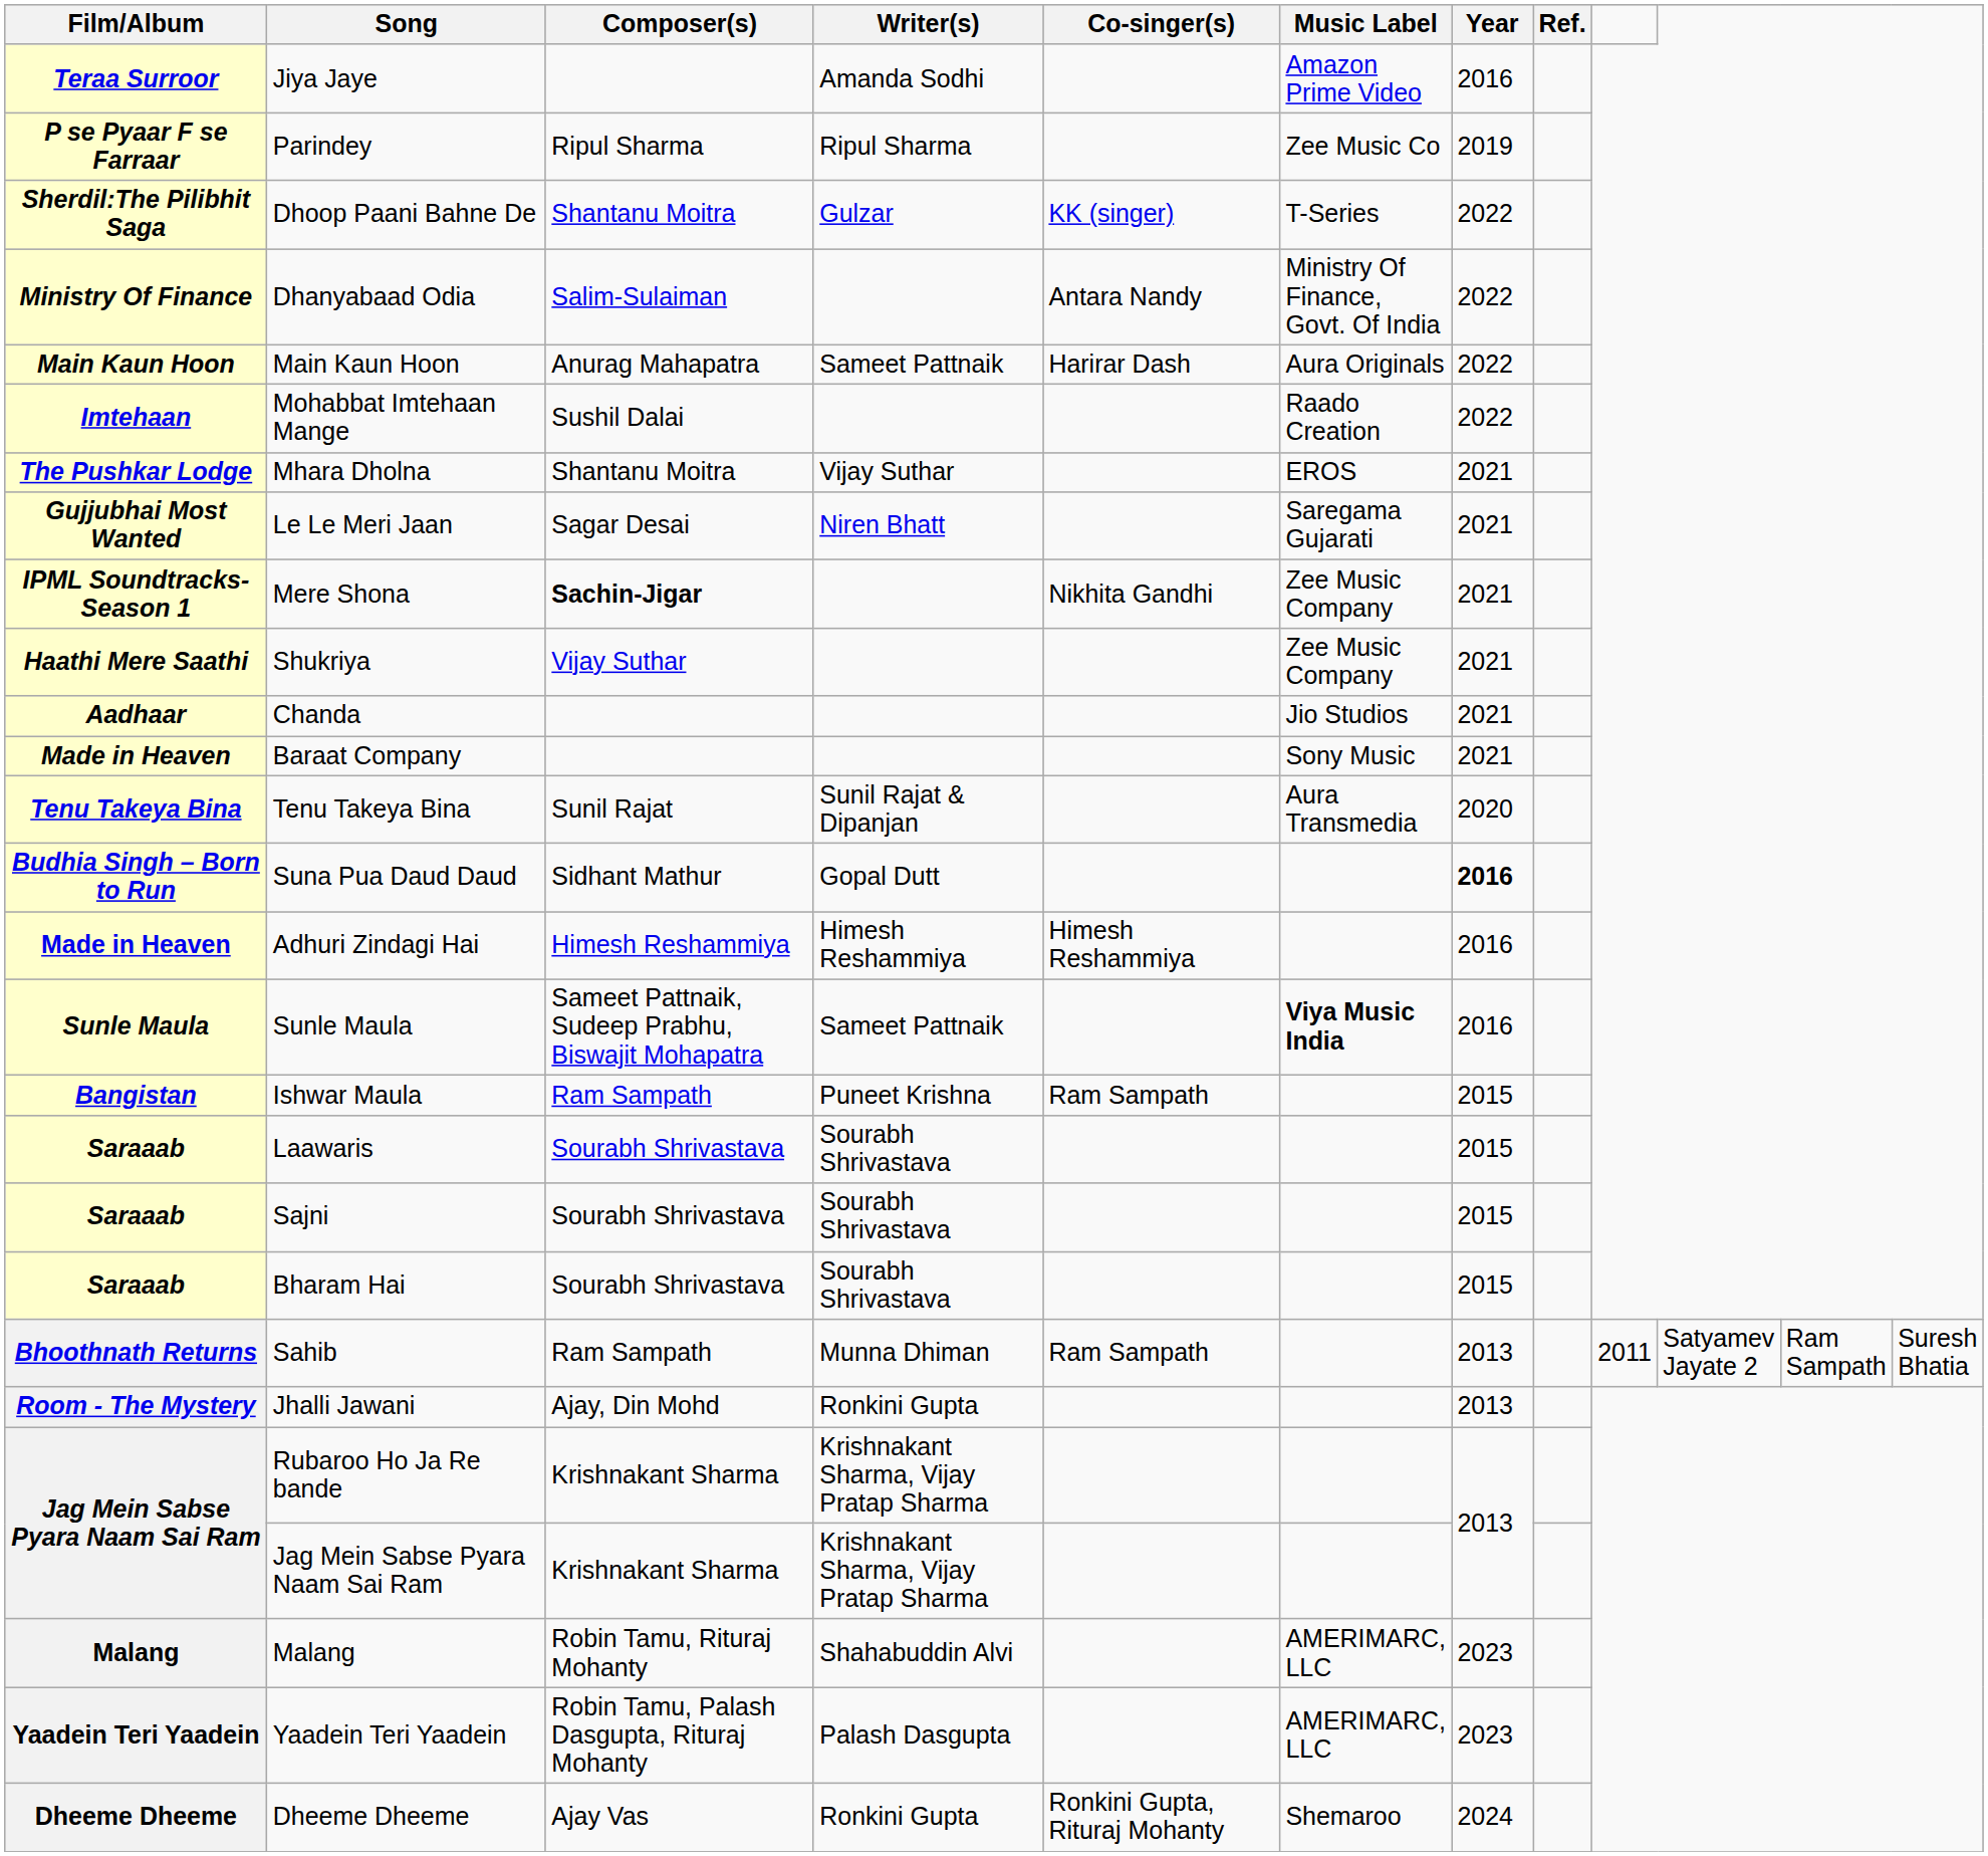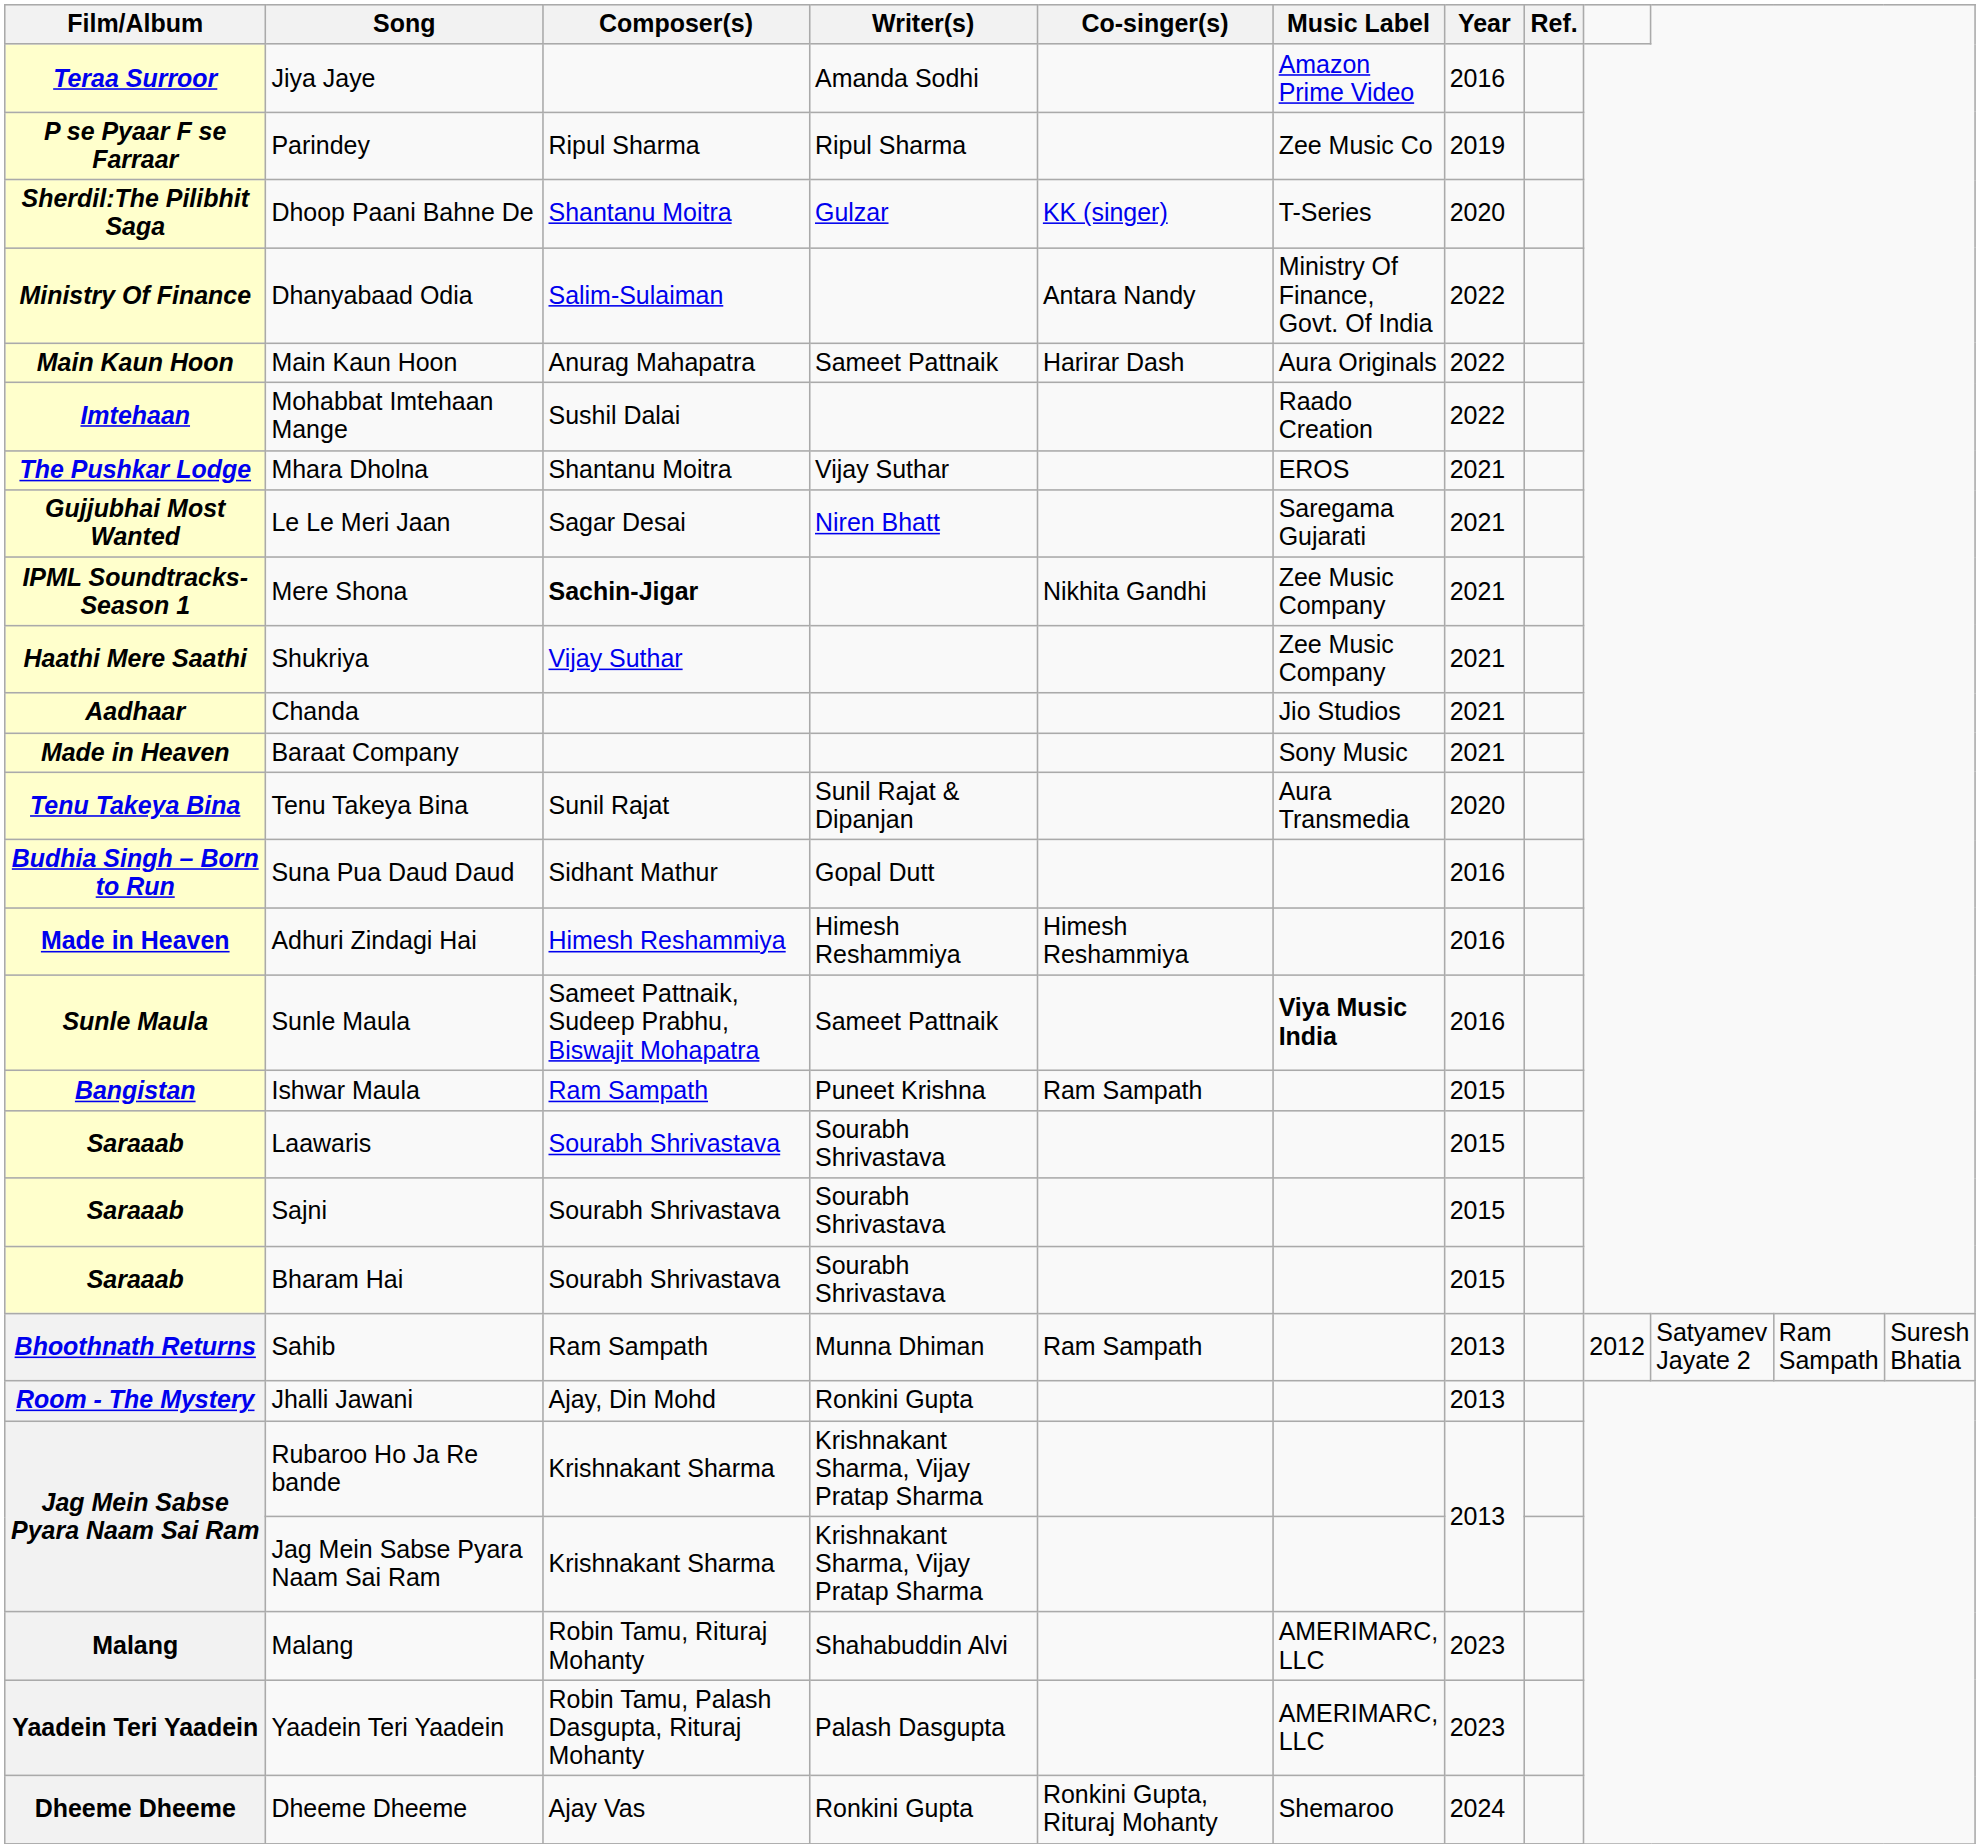Dhoop Paani Bahne De | Year: 2022 -> 2020
Suna Pua Daud Daud | Year: bold -> normal
Sahib | column 9: 2011 -> 2012
